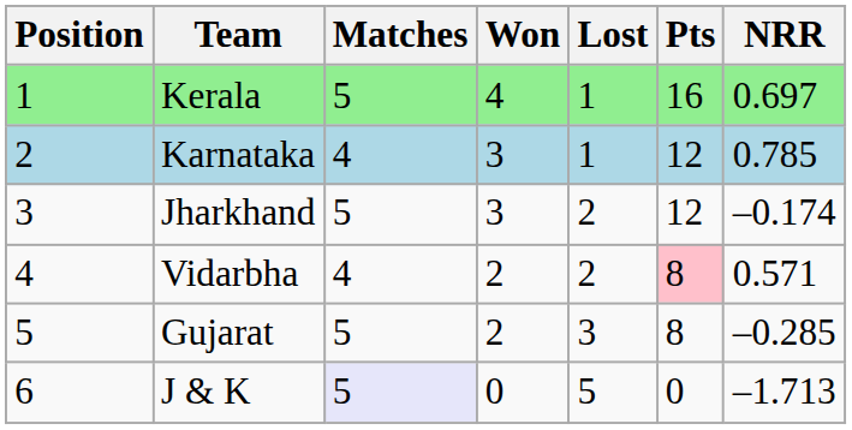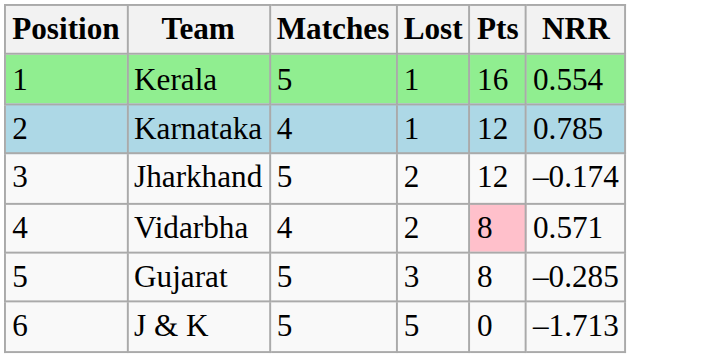- column: Won | 4 | 3 | 3 | 2 | 2 | 0
Kerala | NRR: 0.697 -> 0.554
J & K | Matches: lavender background -> no background
